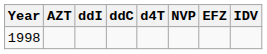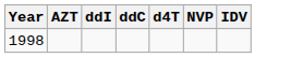- column: EFZ
